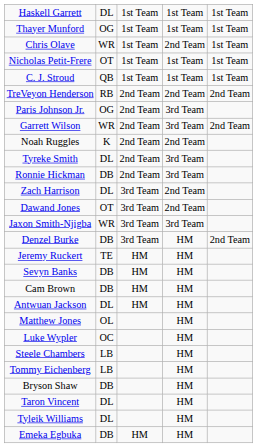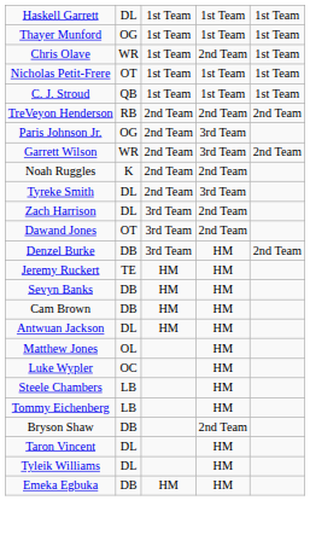- row: Ronnie Hickman | DB | 2nd Team | 3rd Team
- row: Jaxon Smith-Njigba | WR | 3rd Team | 3rd Team
Bryson Shaw | column 4: HM -> 2nd Team
